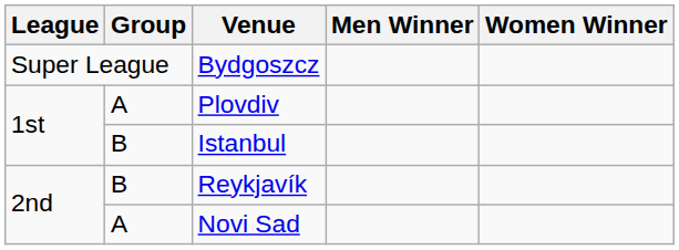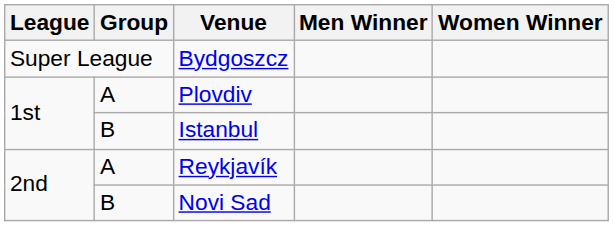Reykjavík | Group: B -> A
Novi Sad | Group: A -> B
